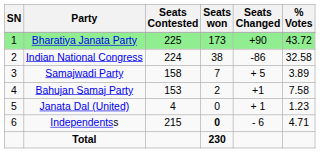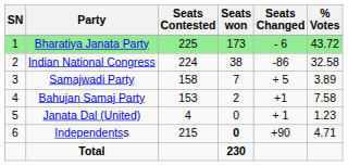Bharatiya Janata Party | Seats Changed: +90 -> - 6
Independentss | Seats Changed: - 6 -> +90
